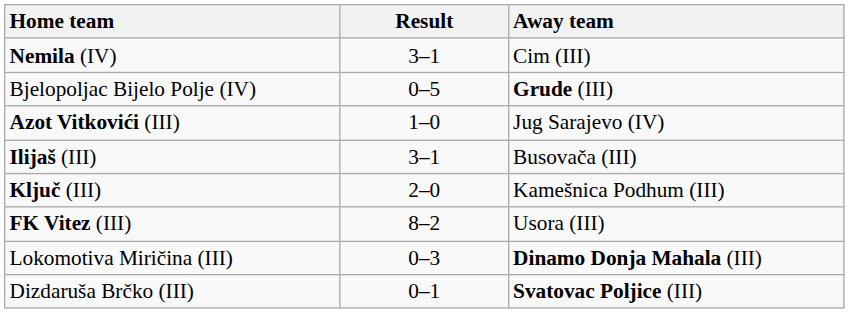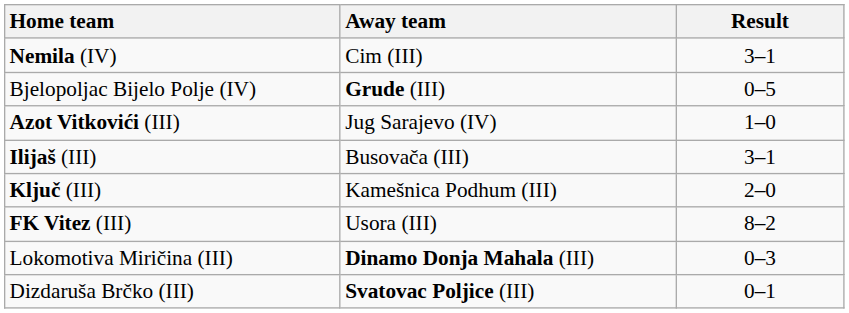columns swapped: Away team <-> Result
